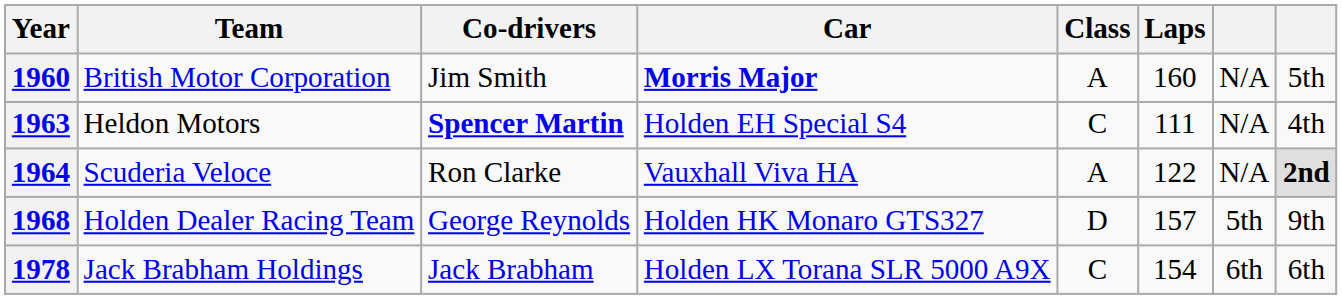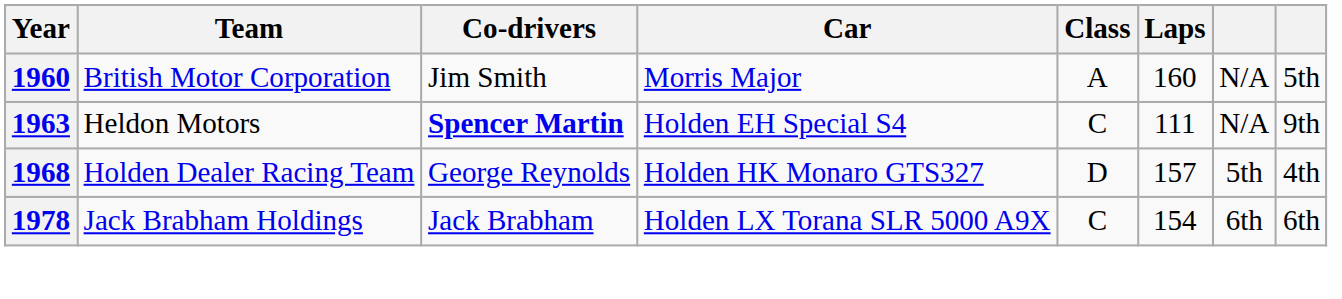1960 | Car: bold -> normal
1963 | column 8: 4th -> 9th
- row: 1964 | Scuderia Veloce | Ron Clarke | Vauxhall Viva HA | A | 122 | N/A | 2nd
1968 | column 8: 9th -> 4th
